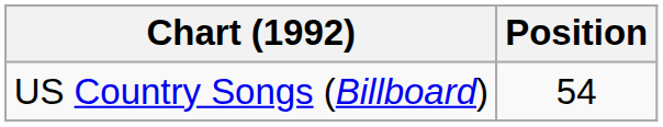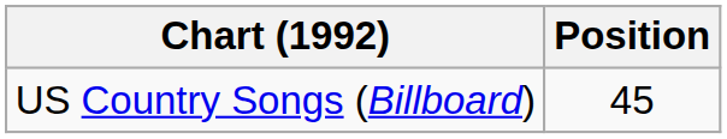US Country Songs (Billboard) | Position: 54 -> 45
